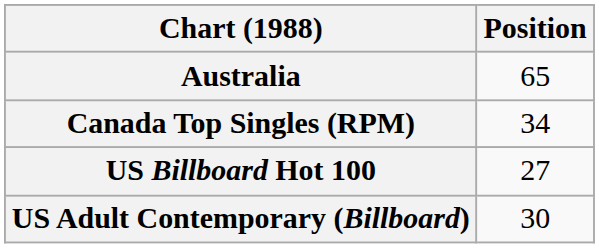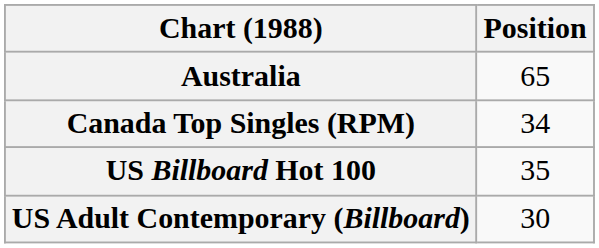US Billboard Hot 100 | Position: 27 -> 35
